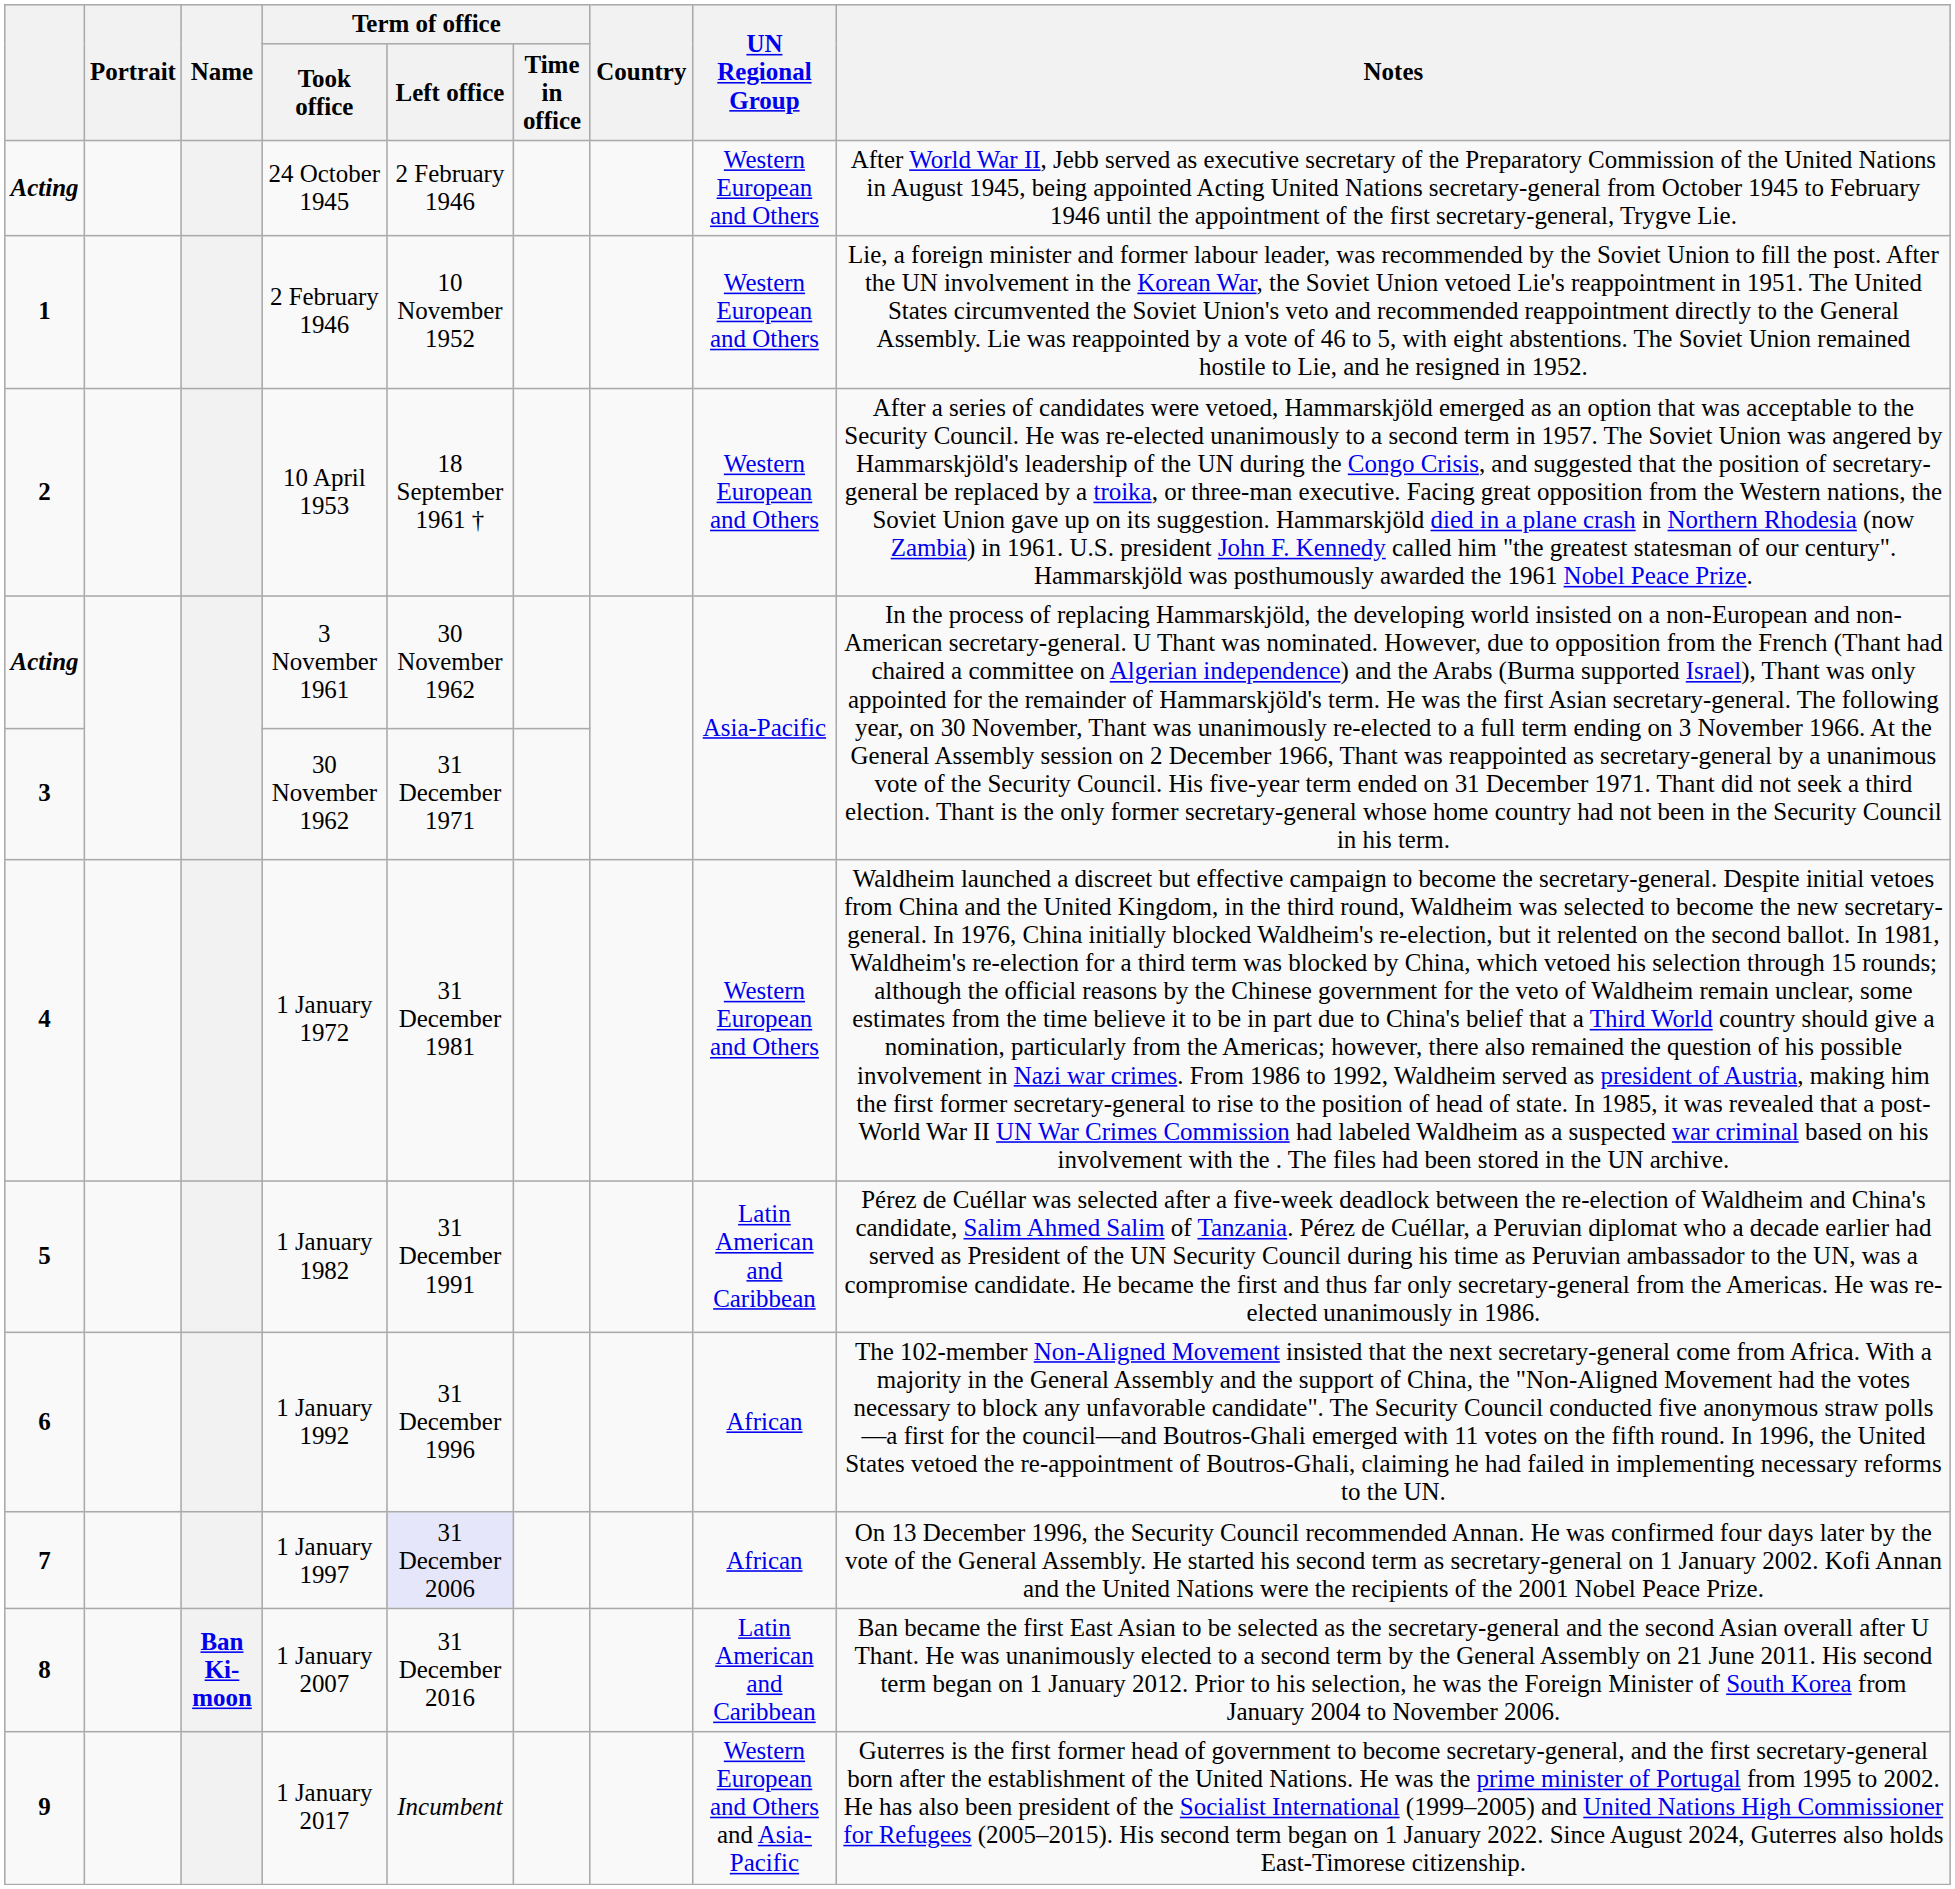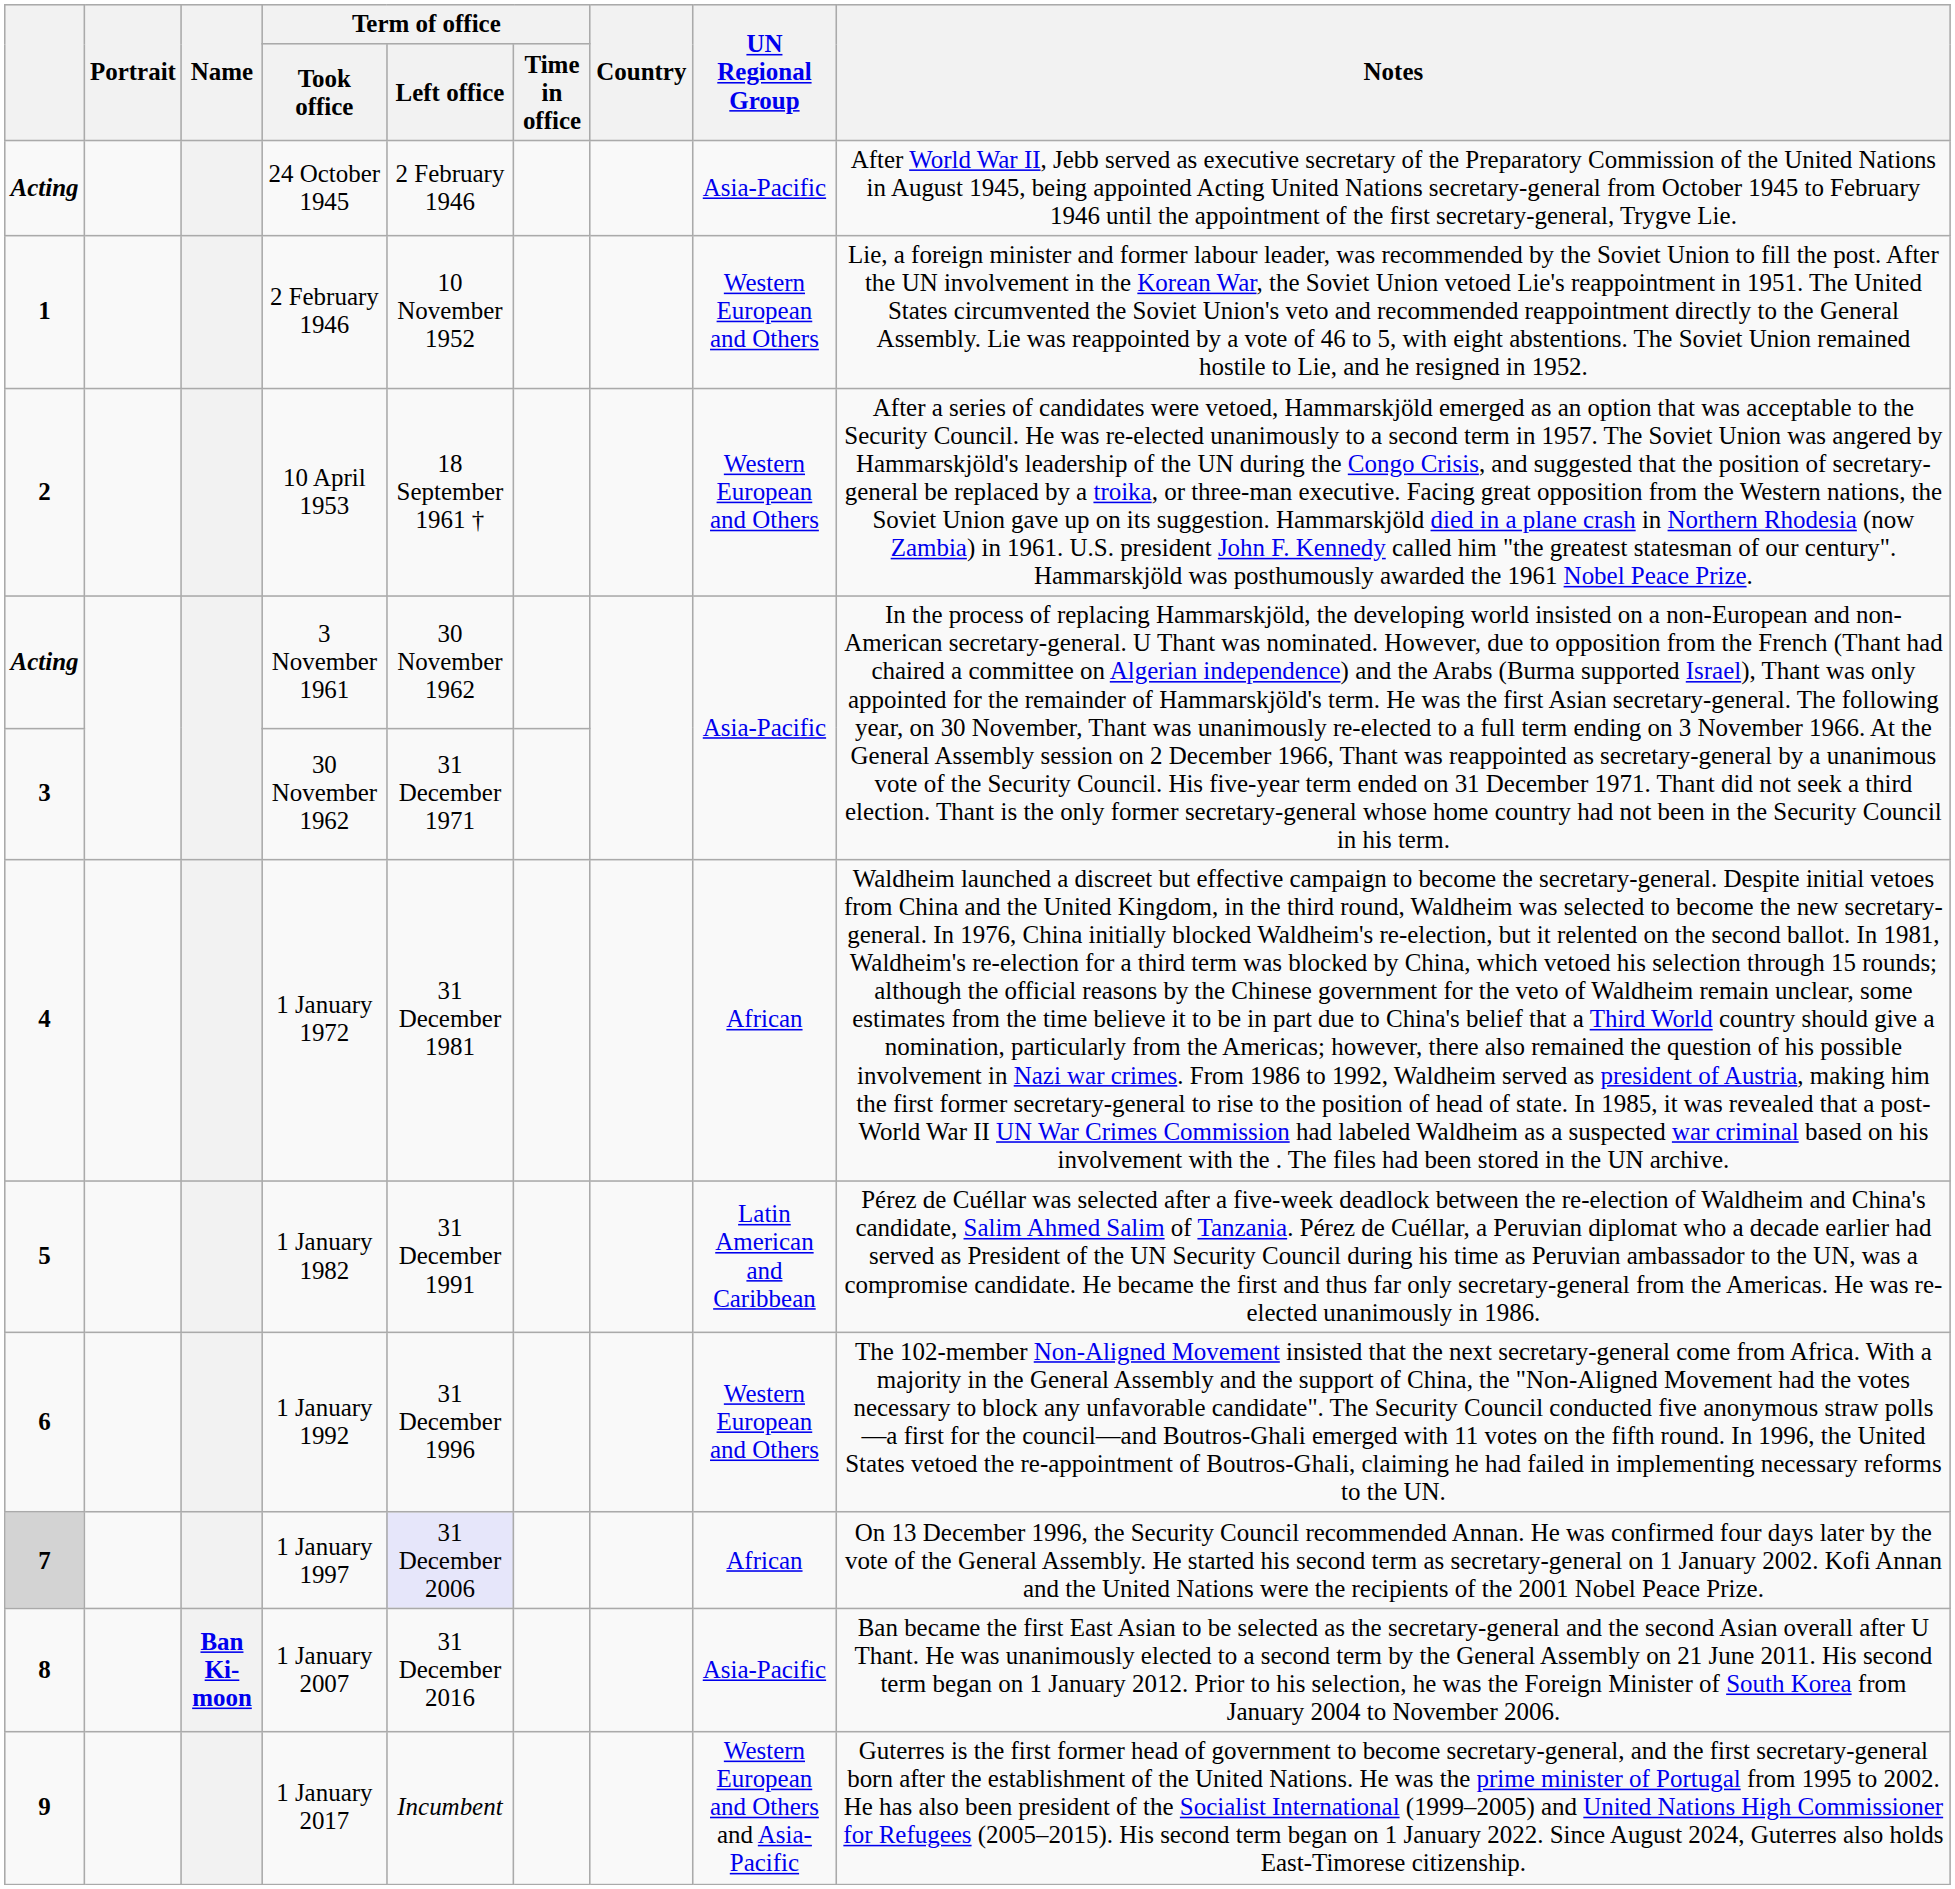24 October 1945 | UN Regional Group: Western European and Others -> Asia-Pacific
1 January 1972 | UN Regional Group: Western European and Others -> African
1 January 1992 | UN Regional Group: African -> Western European and Others
1 January 1997 | column 1: no background -> lightgrey background
1 January 2007 | UN Regional Group: Latin American and Caribbean -> Asia-Pacific
